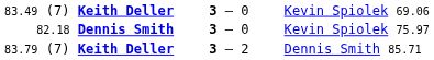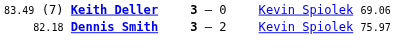82.18 Dennis Smith | column 2: 3 – 0 -> 3 – 2
- row: 83.79 (7) Keith Deller | 3 – 2 | Dennis Smith 85.71
